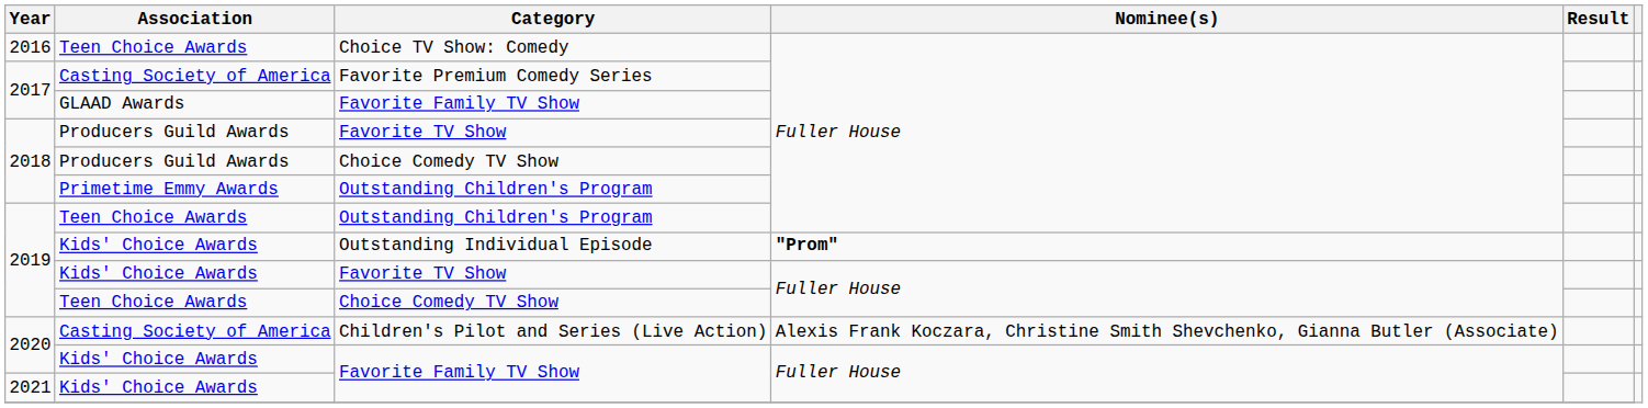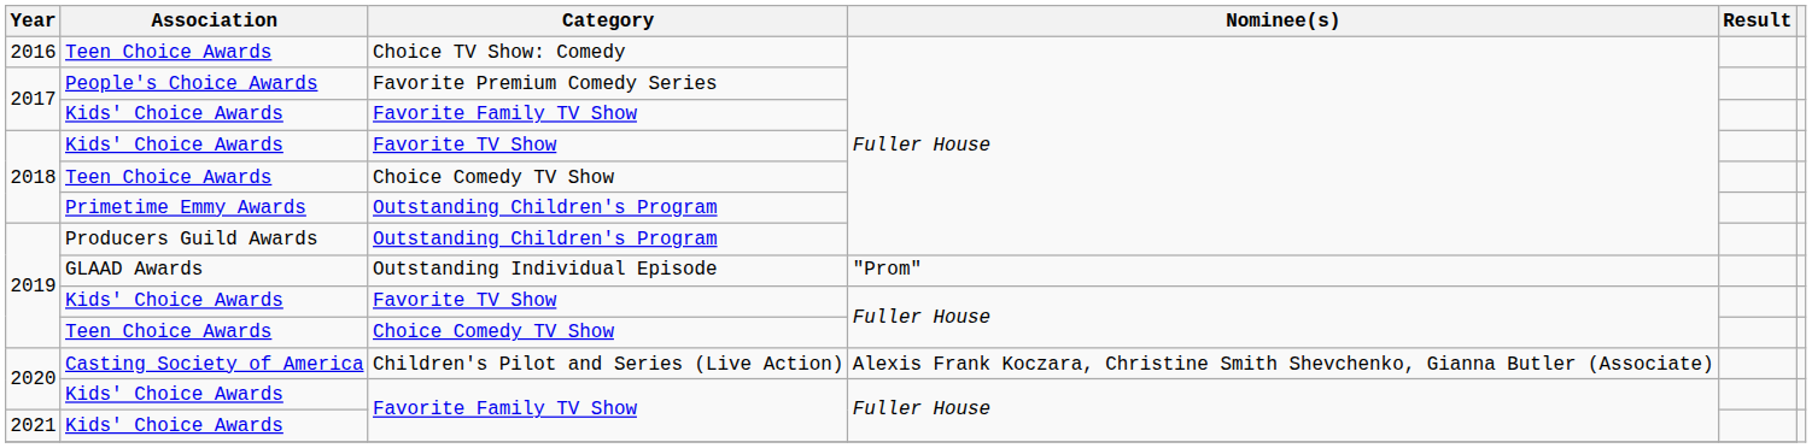Favorite Premium Comedy Series | Association: Casting Society of America -> People's Choice Awards
2017 / Favorite Family TV Show | Association: GLAAD Awards -> Kids' Choice Awards
2018 / Favorite TV Show | Association: Producers Guild Awards -> Kids' Choice Awards
2018 / Choice Comedy TV Show | Association: Producers Guild Awards -> Teen Choice Awards
2019 / Outstanding Children's Program | Association: Teen Choice Awards -> Producers Guild Awards
Outstanding Individual Episode | Association: Kids' Choice Awards -> GLAAD Awards
Outstanding Individual Episode | Nominee(s): bold -> normal
